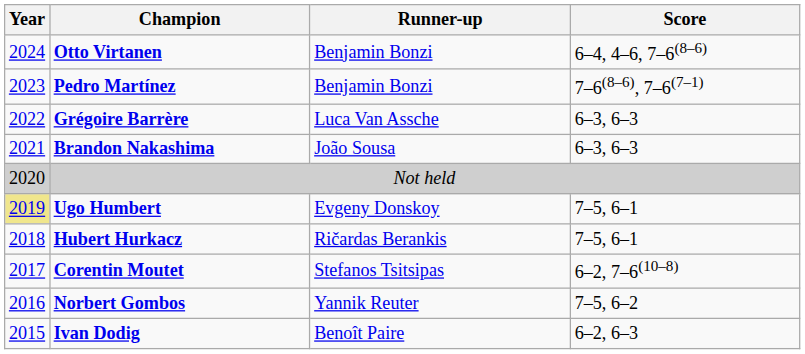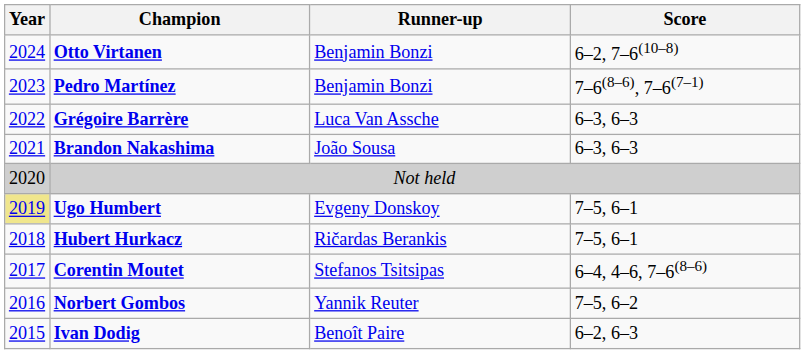Otto Virtanen | Score: 6–4, 4–6, 7–6(8–6) -> 6–2, 7–6(10–8)
Corentin Moutet | Score: 6–2, 7–6(10–8) -> 6–4, 4–6, 7–6(8–6)
